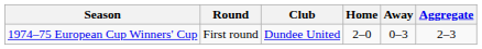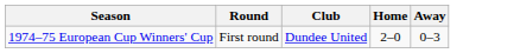- column: Aggregate | 2–3
